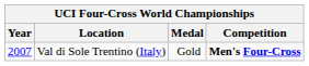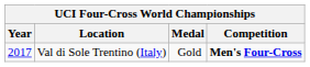Val di Sole Trentino (Italy) | Year: 2007 -> 2017
